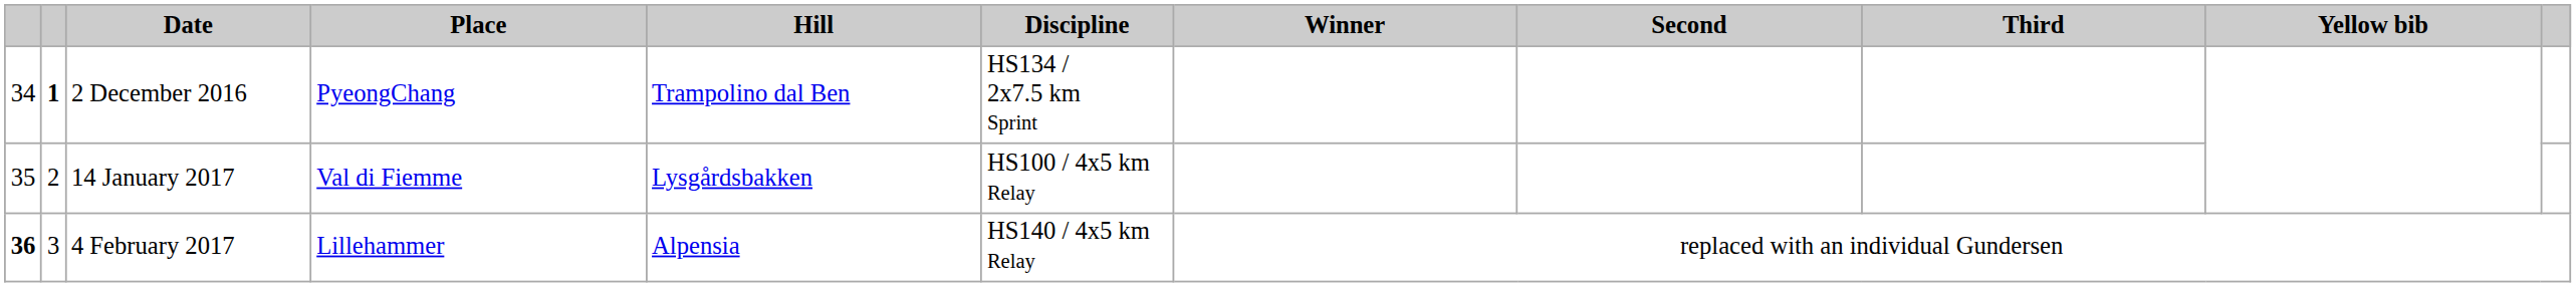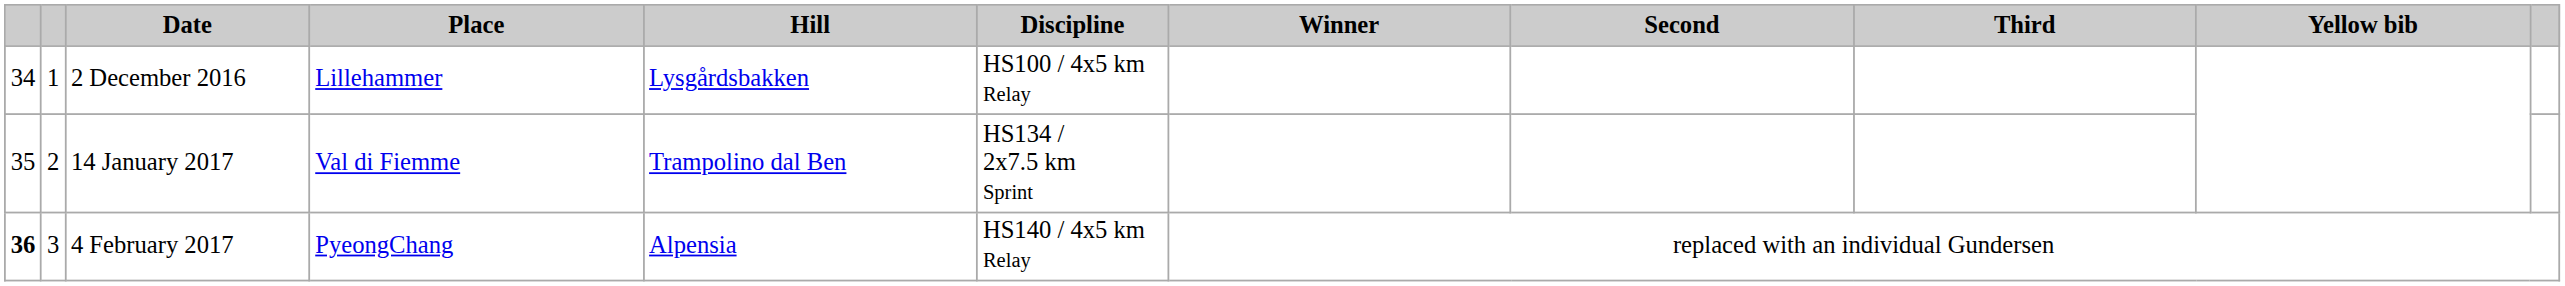2 December 2016 | column 2: bold -> normal
2 December 2016 | Place: PyeongChang -> Lillehammer
2 December 2016 | Hill: Trampolino dal Ben -> Lysgårdsbakken
2 December 2016 | Discipline: HS134 / 2x7.5 km Sprint -> HS100 / 4x5 km Relay
14 January 2017 | Hill: Lysgårdsbakken -> Trampolino dal Ben
14 January 2017 | Discipline: HS100 / 4x5 km Relay -> HS134 / 2x7.5 km Sprint
4 February 2017 | Place: Lillehammer -> PyeongChang
